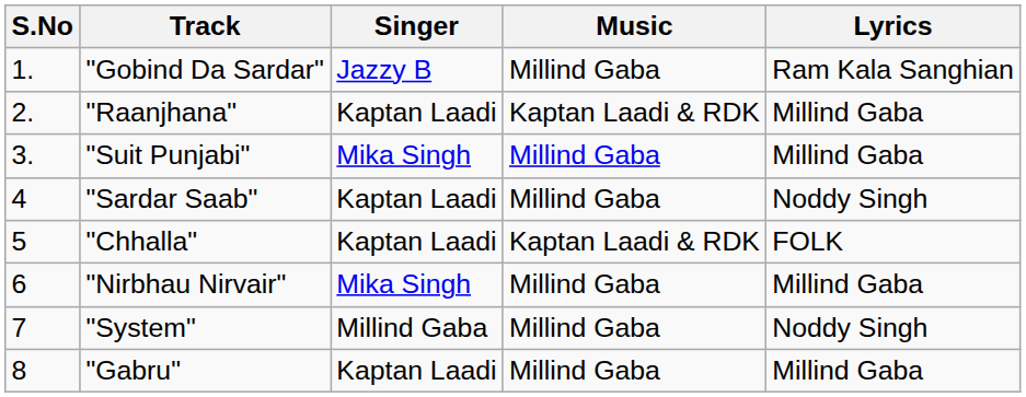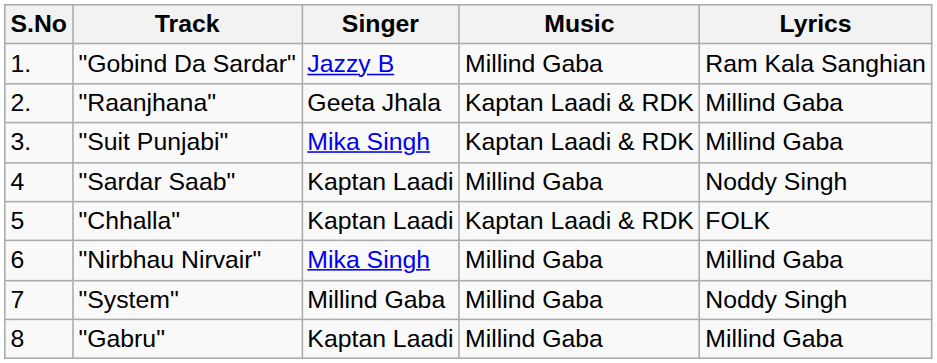"Raanjhana" | Singer: Kaptan Laadi -> Geeta Jhala
"Suit Punjabi" | Music: Millind Gaba -> Kaptan Laadi & RDK
